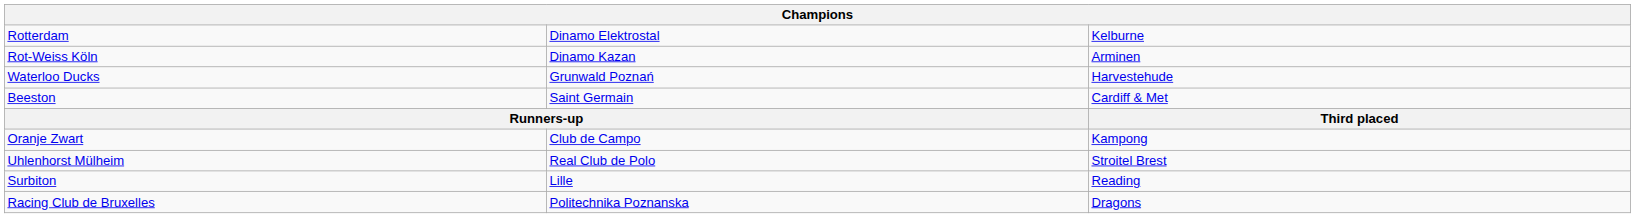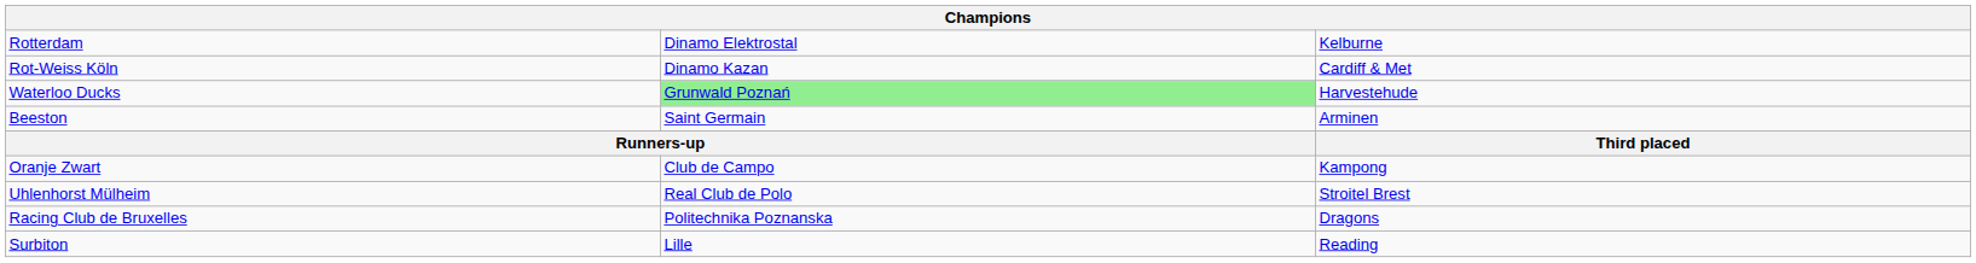Rot-Weiss Köln | column 3: Arminen -> Cardiff & Met
Waterloo Ducks | column 2: no background -> lightgreen background
Beeston | column 3: Cardiff & Met -> Arminen
rows swapped: Racing Club de Bruxelles <-> Surbiton
